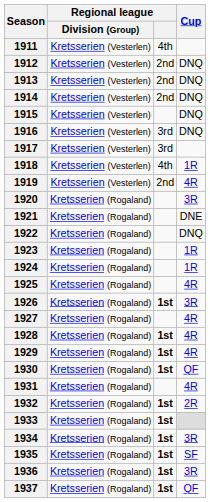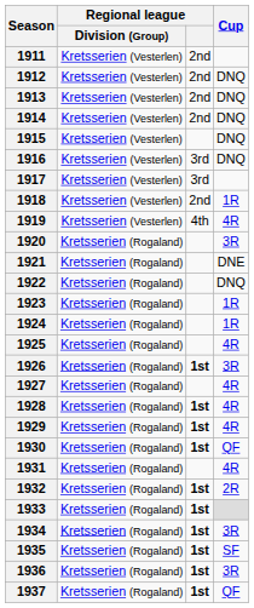1911 | Regional league: 4th -> 2nd
1918 | Regional league: 4th -> 2nd
1919 | Regional league: 2nd -> 4th
